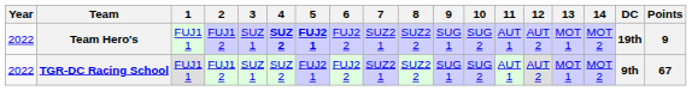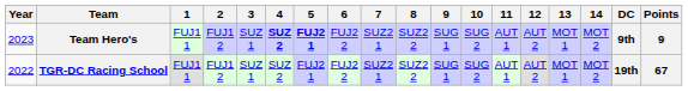Team Hero's | Year: 2022 -> 2023
Team Hero's | DC: 19th -> 9th
TGR-DC Racing School | DC: 9th -> 19th
